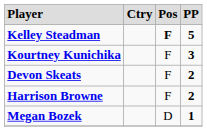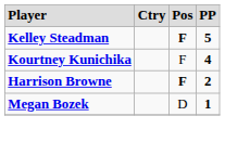Kourtney Kunichika | column 4: 3 -> 4
- row: Devon Skeats | F | 2
Harrison Browne | column 3: normal -> bold
